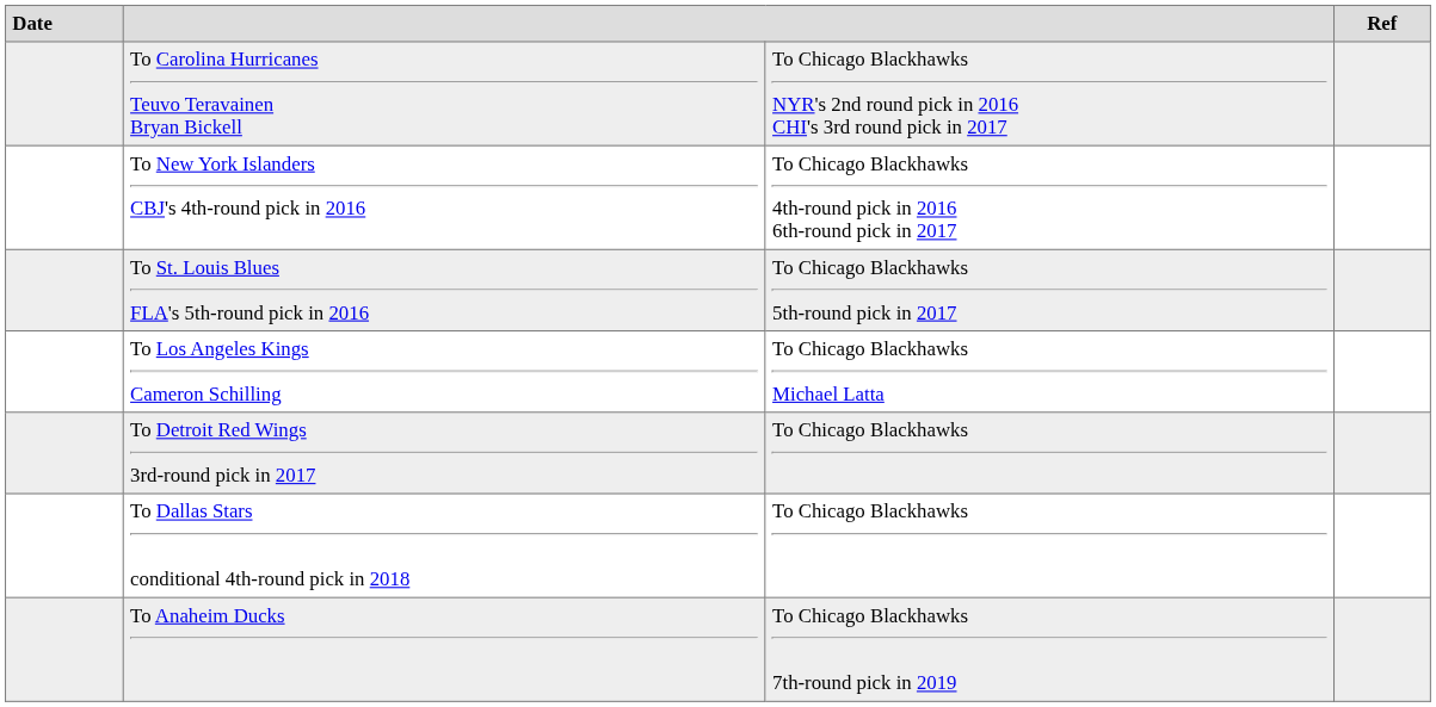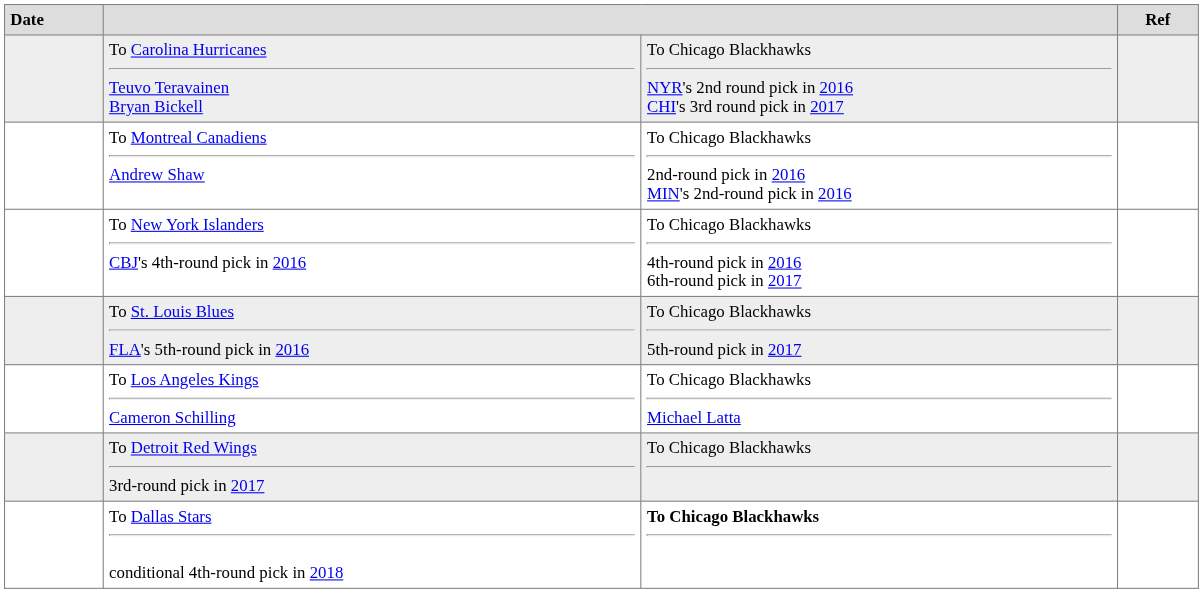+ row: To Montreal Canadiens Andrew Shaw | To Chicago Blackhawks 2nd-round pick in 2016 MIN's 2nd-round pick in 2016
To Dallas Stars conditional 4th-round pick in 2018 | column 3: normal -> bold
- row: To Anaheim Ducks | To Chicago Blackhawks 7th-round pick in 2019
